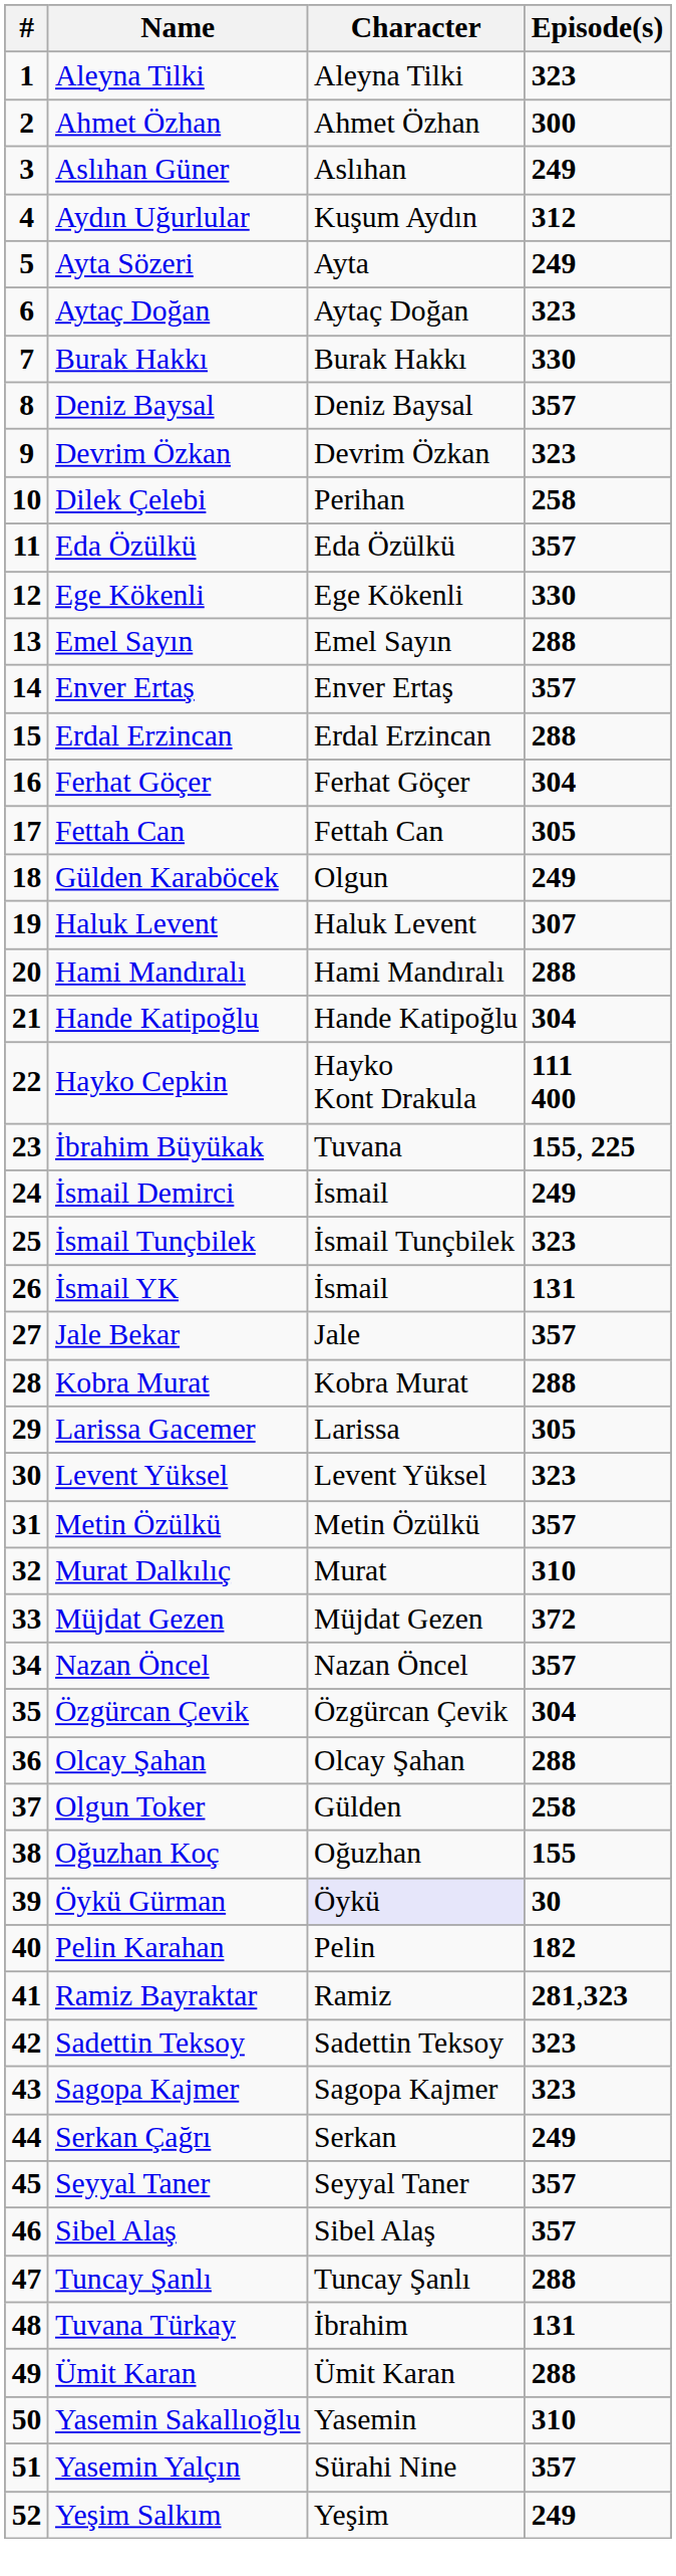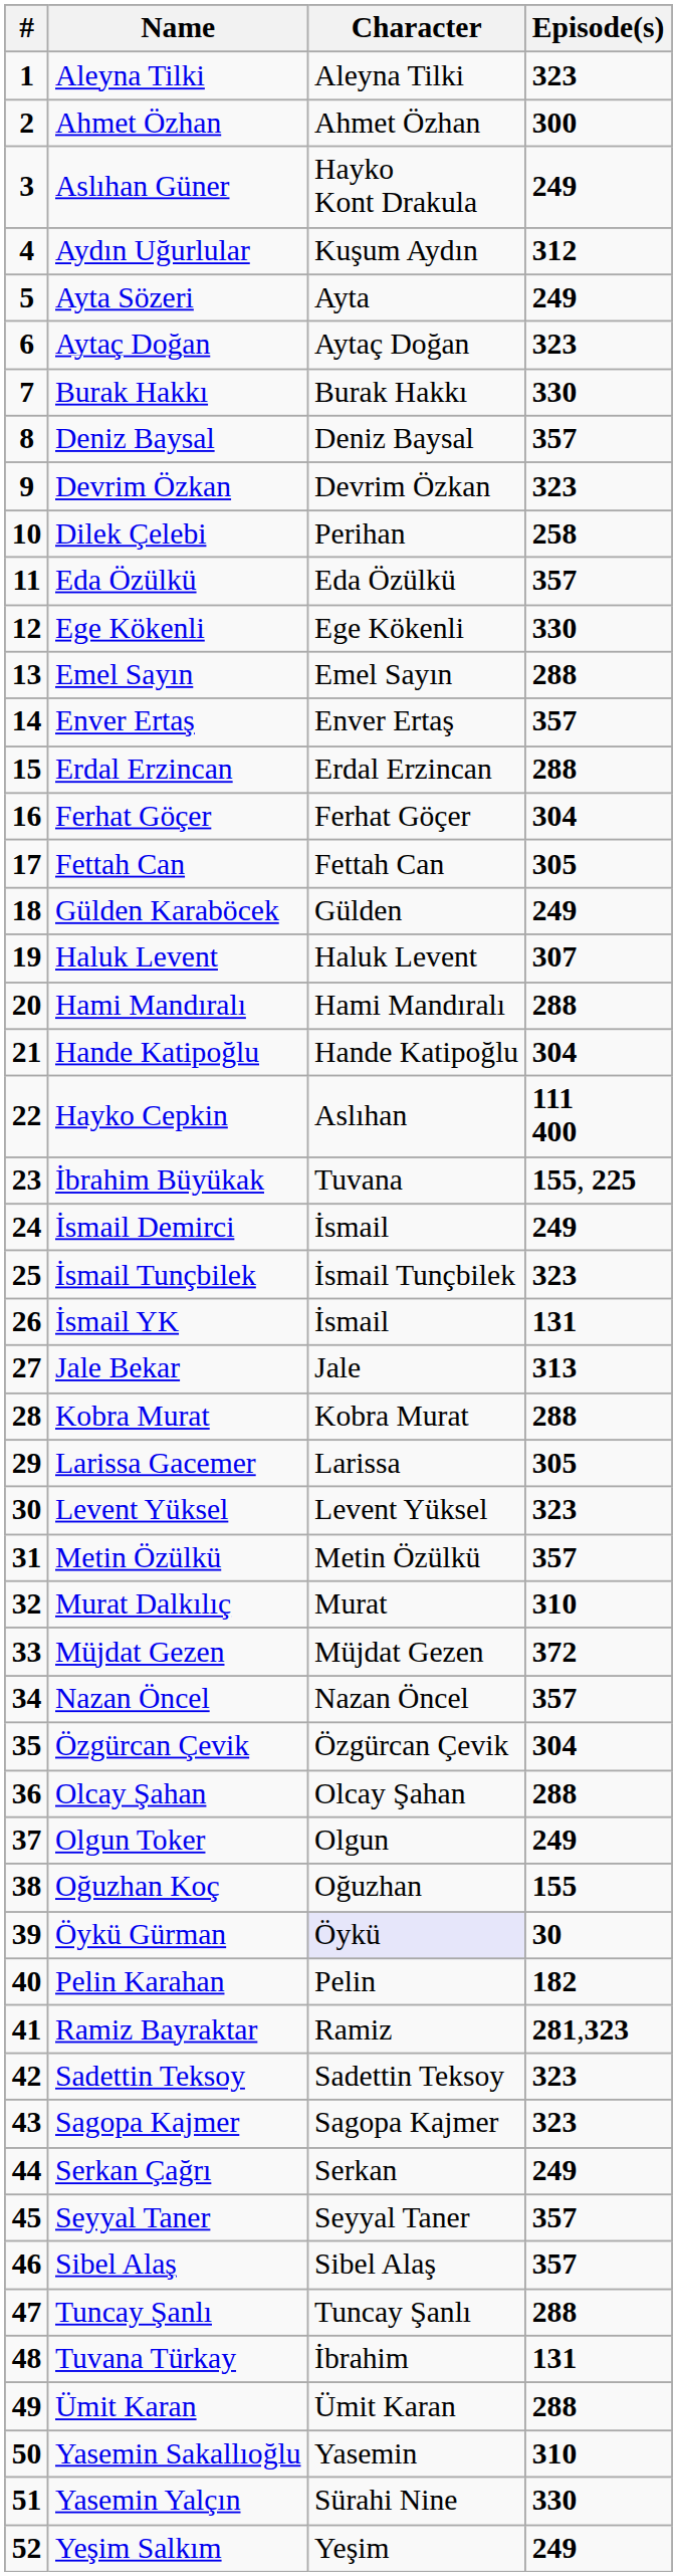Aslıhan Güner | Character: Aslıhan -> Hayko Kont Drakula
Gülden Karaböcek | Character: Olgun -> Gülden
Hayko Cepkin | Character: Hayko Kont Drakula -> Aslıhan
Jale Bekar | Episode(s): 357 -> 313
Olgun Toker | Character: Gülden -> Olgun
Olgun Toker | Episode(s): 258 -> 249
Yasemin Yalçın | Episode(s): 357 -> 330
